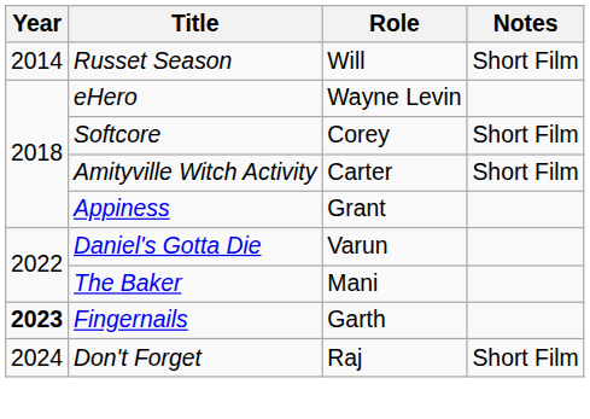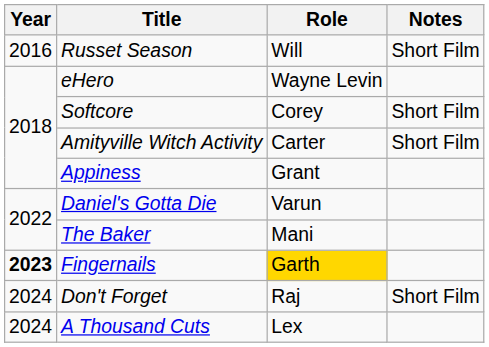Russet Season | Year: 2014 -> 2016
Fingernails | Role: no background -> gold background
+ row: 2024 | A Thousand Cuts | Lex
